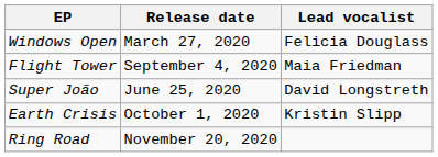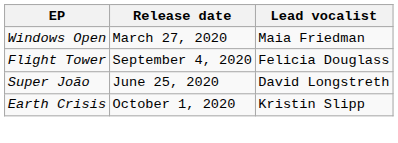Windows Open | Lead vocalist: Felicia Douglass -> Maia Friedman
Flight Tower | Lead vocalist: Maia Friedman -> Felicia Douglass
- row: Ring Road | November 20, 2020
